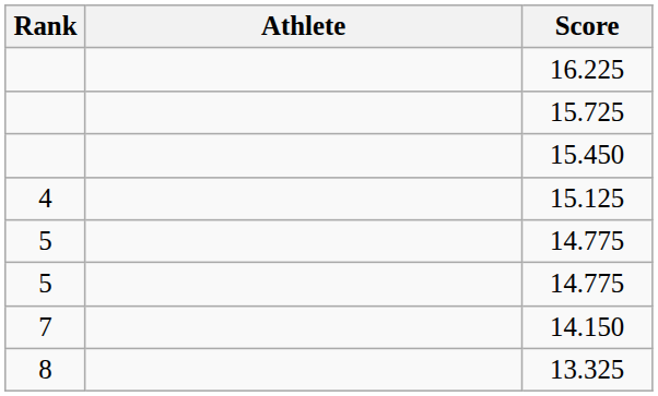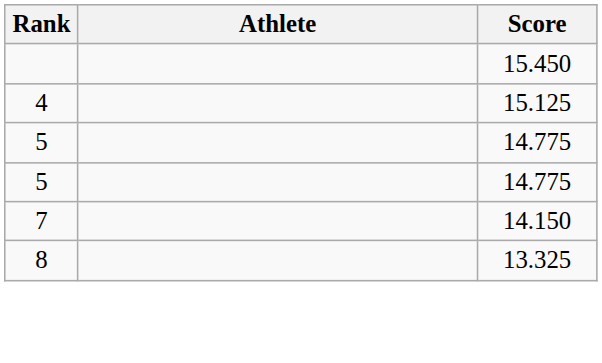- row: 16.225
- row: 15.725
